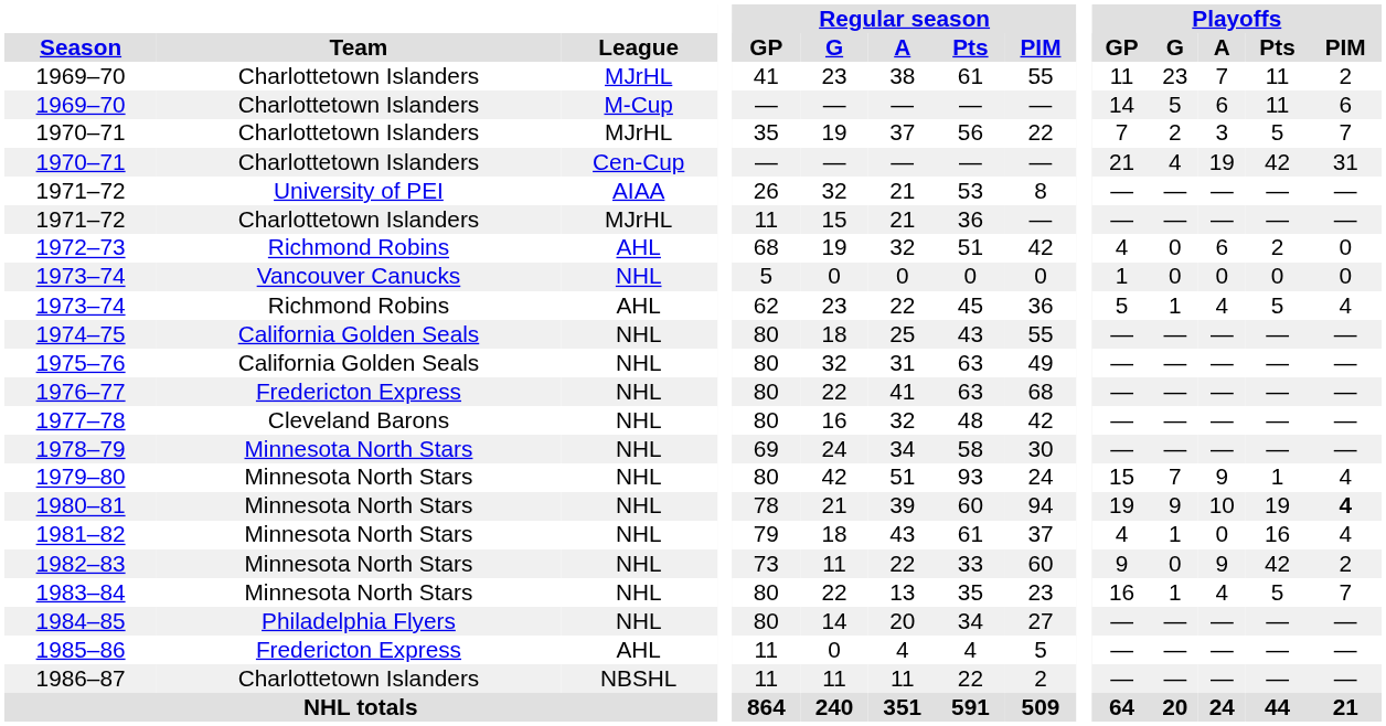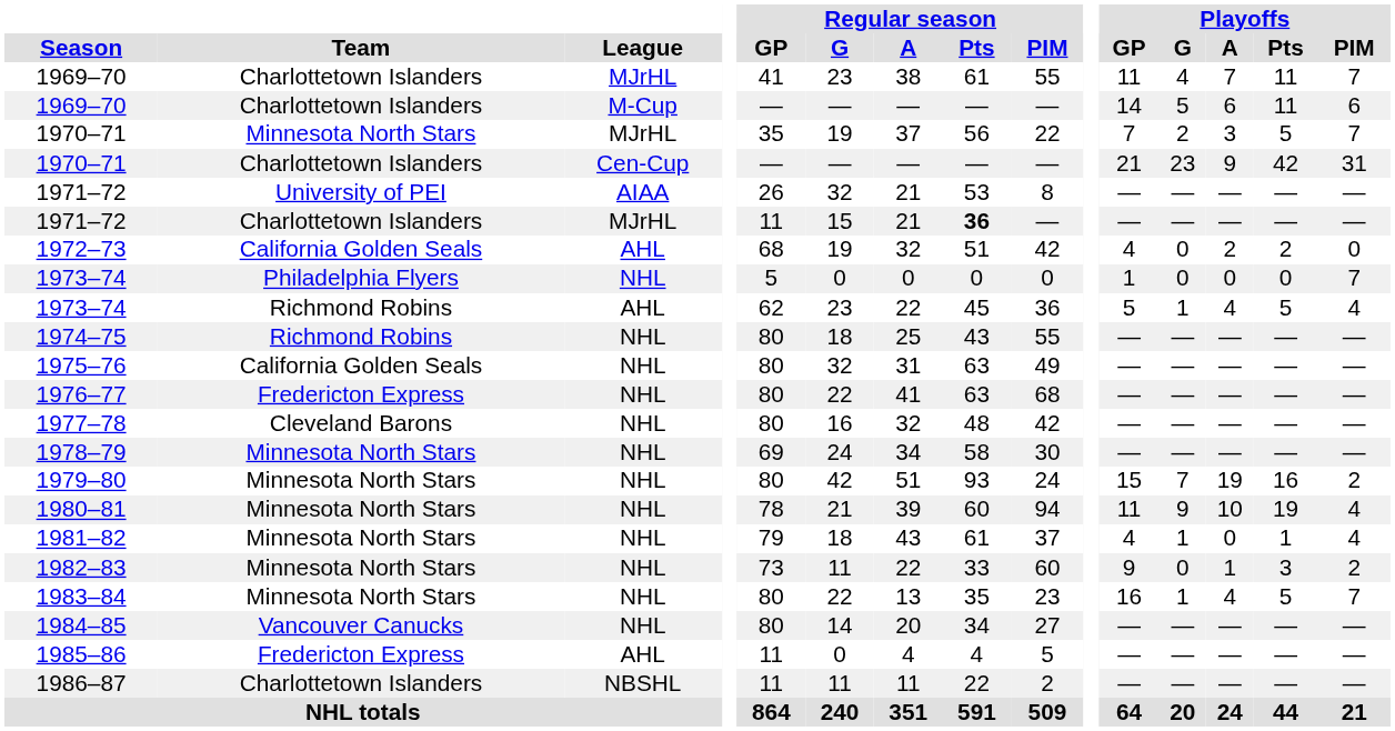1969–70 / MJrHL | Playoffs / G: 23 -> 4
1969–70 / MJrHL | Playoffs / PIM: 2 -> 7
1970–71 / MJrHL | Team: Charlottetown Islanders -> Minnesota North Stars
1970–71 / Cen-Cup | Playoffs / G: 4 -> 23
1970–71 / Cen-Cup | Playoffs / A: 19 -> 9
1971–72 / MJrHL | Regular season / Pts: normal -> bold
1972–73 | Team: Richmond Robins -> California Golden Seals
1972–73 | Playoffs / A: 6 -> 2
1973–74 / NHL | Team: Vancouver Canucks -> Philadelphia Flyers
1973–74 / NHL | Playoffs / PIM: 0 -> 7
1974–75 | Team: California Golden Seals -> Richmond Robins
1979–80 | Playoffs / A: 9 -> 19
1979–80 | Playoffs / Pts: 1 -> 16
1979–80 | Playoffs / PIM: 4 -> 2
1980–81 | Playoffs / GP: 19 -> 11
1980–81 | Playoffs / PIM: bold -> normal
1981–82 | Playoffs / Pts: 16 -> 1
1982–83 | Playoffs / A: 9 -> 1
1982–83 | Playoffs / Pts: 42 -> 3
1984–85 | Team: Philadelphia Flyers -> Vancouver Canucks
